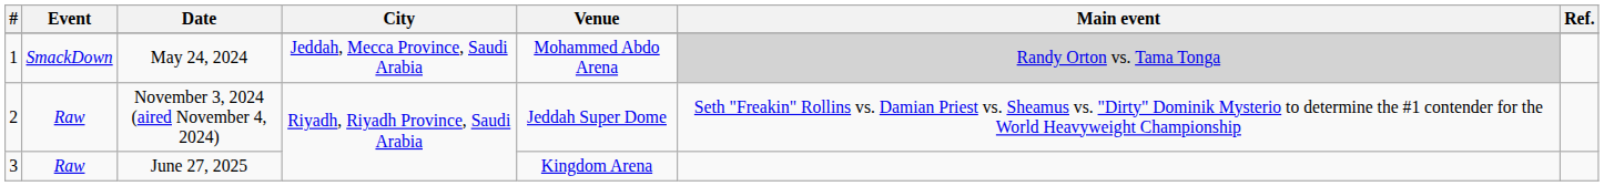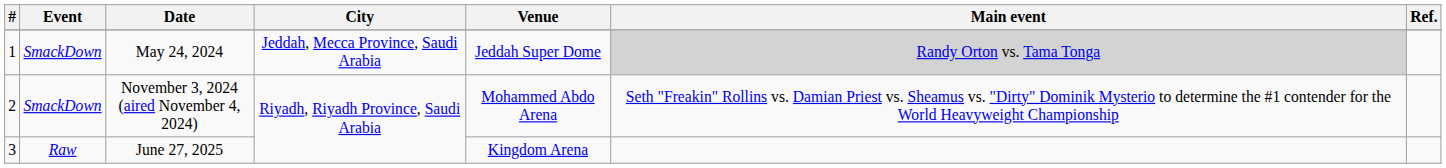May 24, 2024 | Venue: Mohammed Abdo Arena -> Jeddah Super Dome
November 3, 2024 (aired November 4, 2024) | Event: Raw -> SmackDown
November 3, 2024 (aired November 4, 2024) | Venue: Jeddah Super Dome -> Mohammed Abdo Arena
